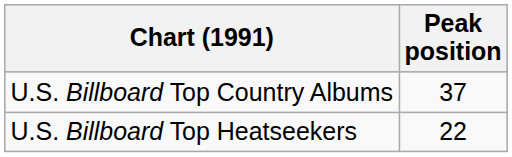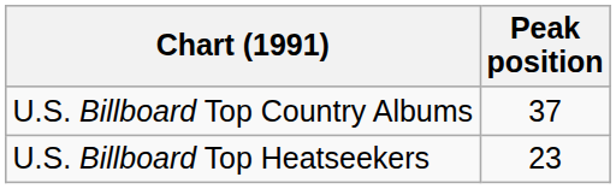U.S. Billboard Top Heatseekers | Peak position: 22 -> 23
